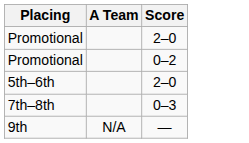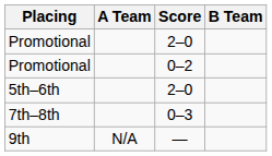+ column: B Team
